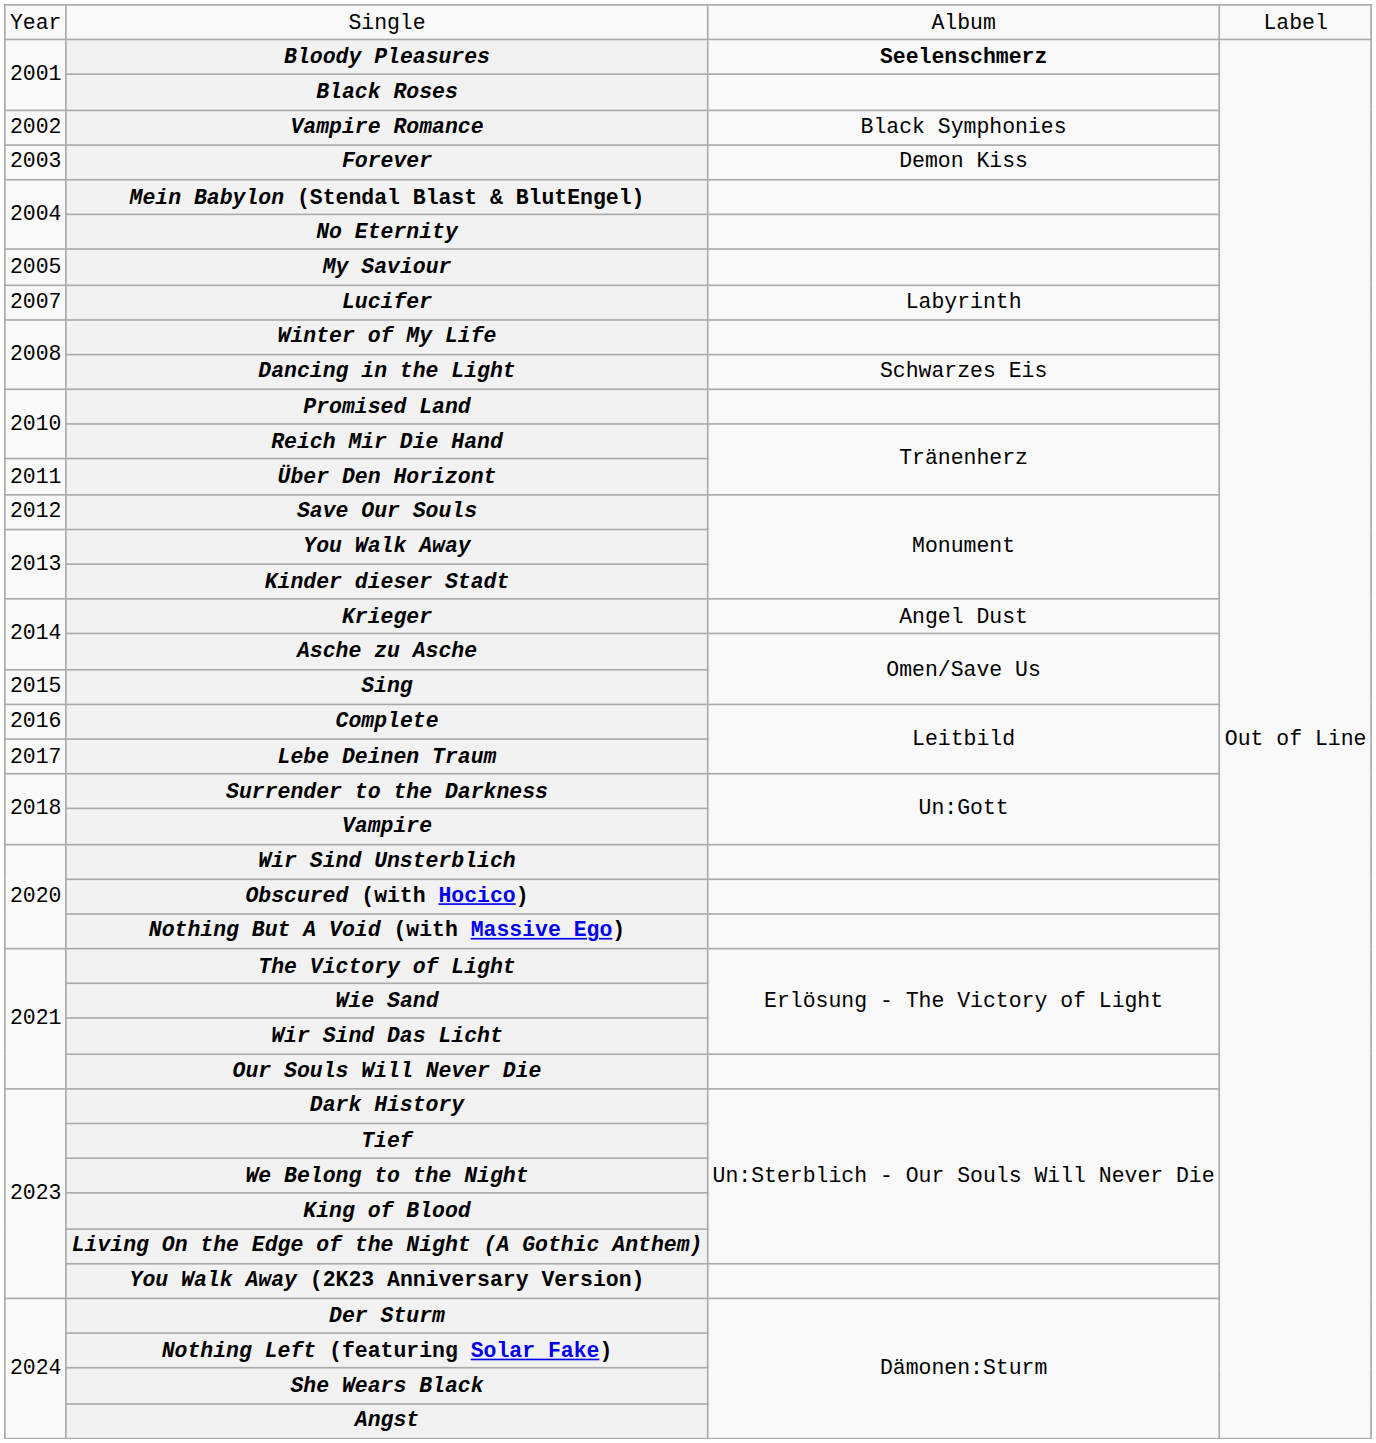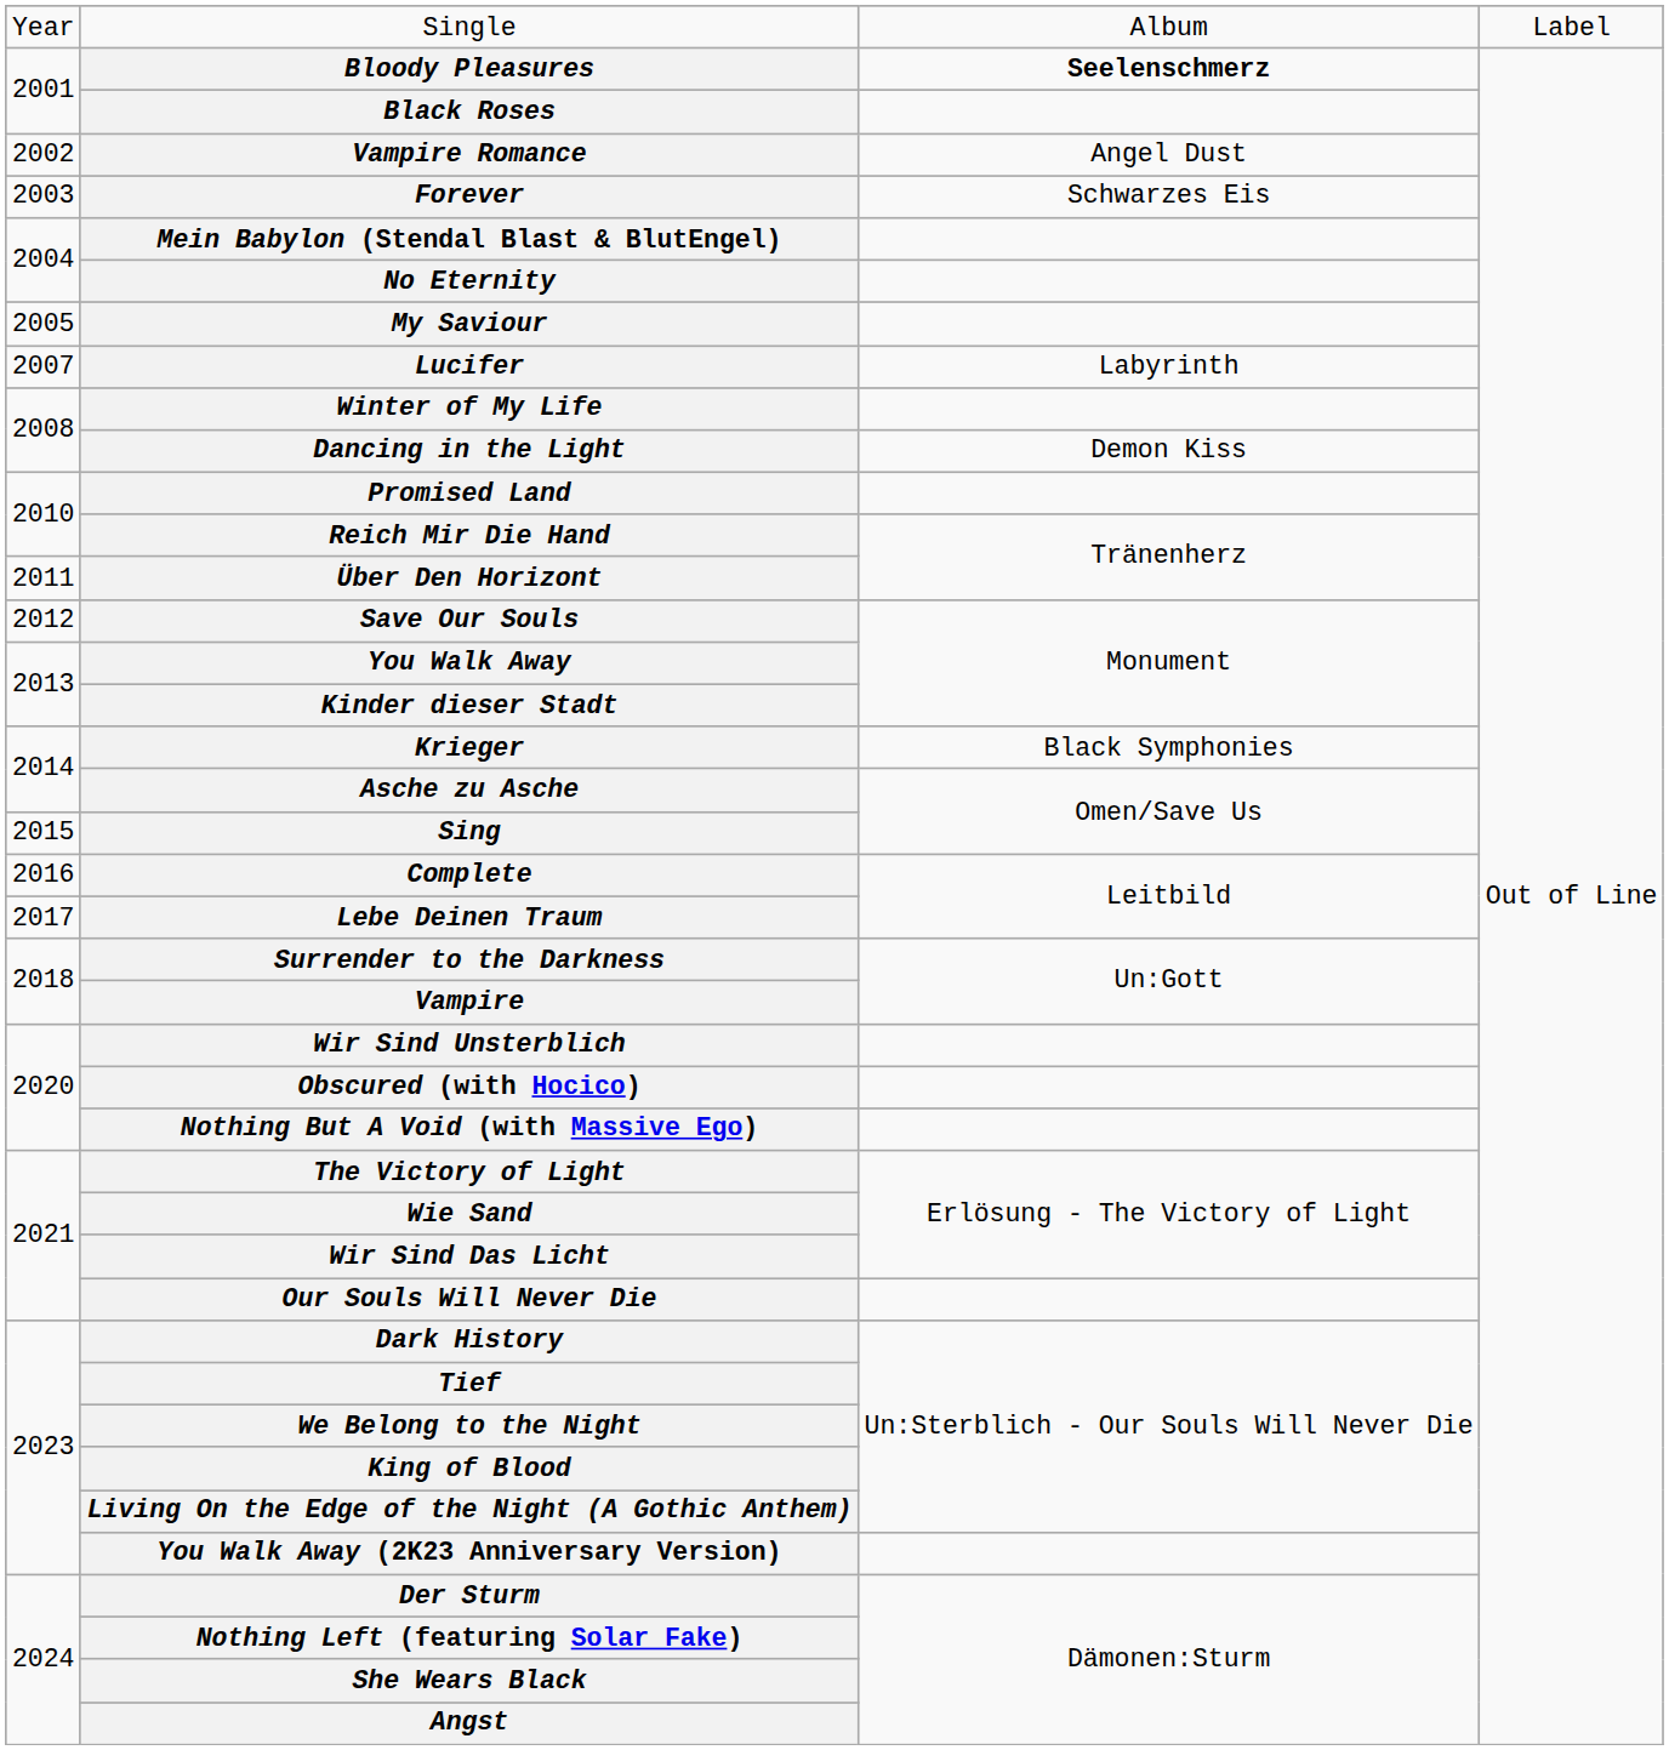Vampire Romance | column 3: Black Symphonies -> Angel Dust
Forever | column 3: Demon Kiss -> Schwarzes Eis
Dancing in the Light | column 3: Schwarzes Eis -> Demon Kiss
Krieger | column 3: Angel Dust -> Black Symphonies
